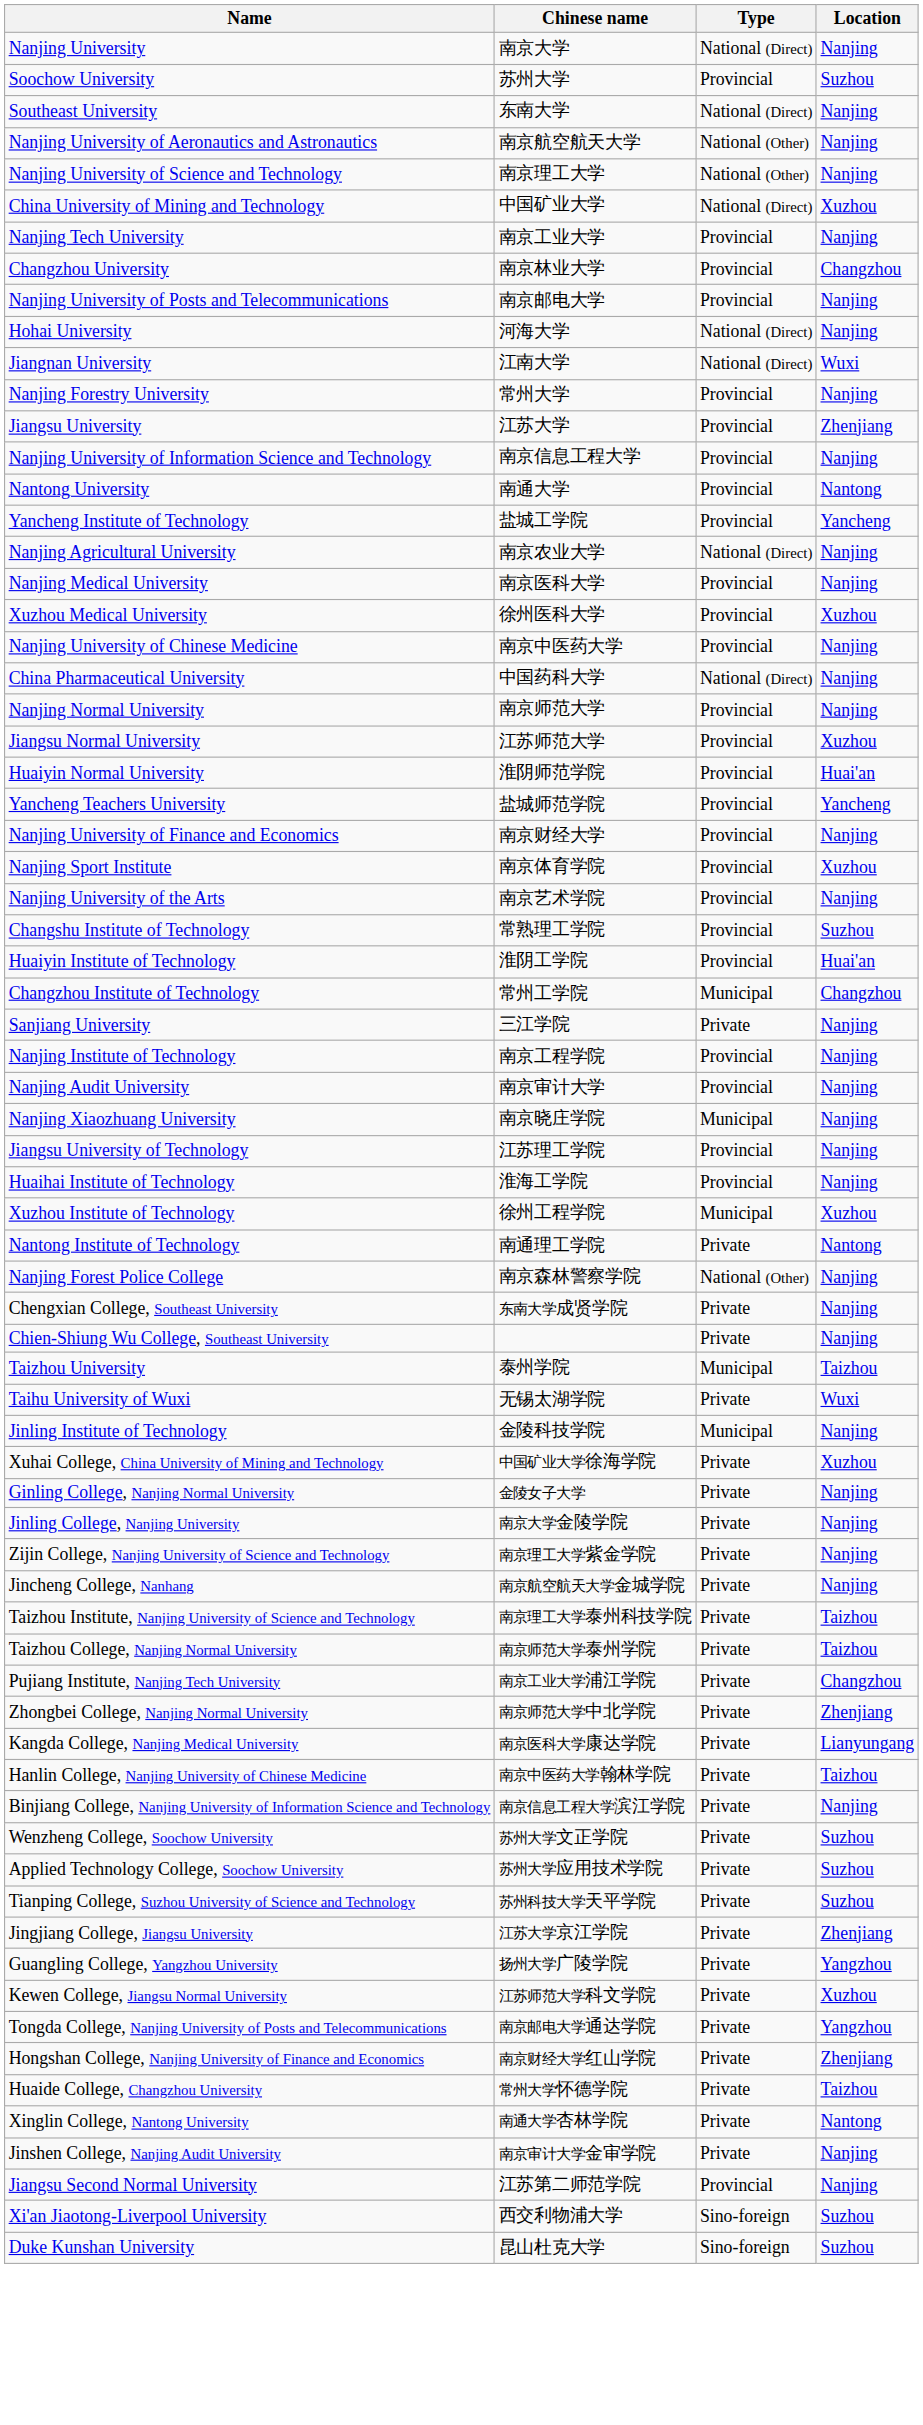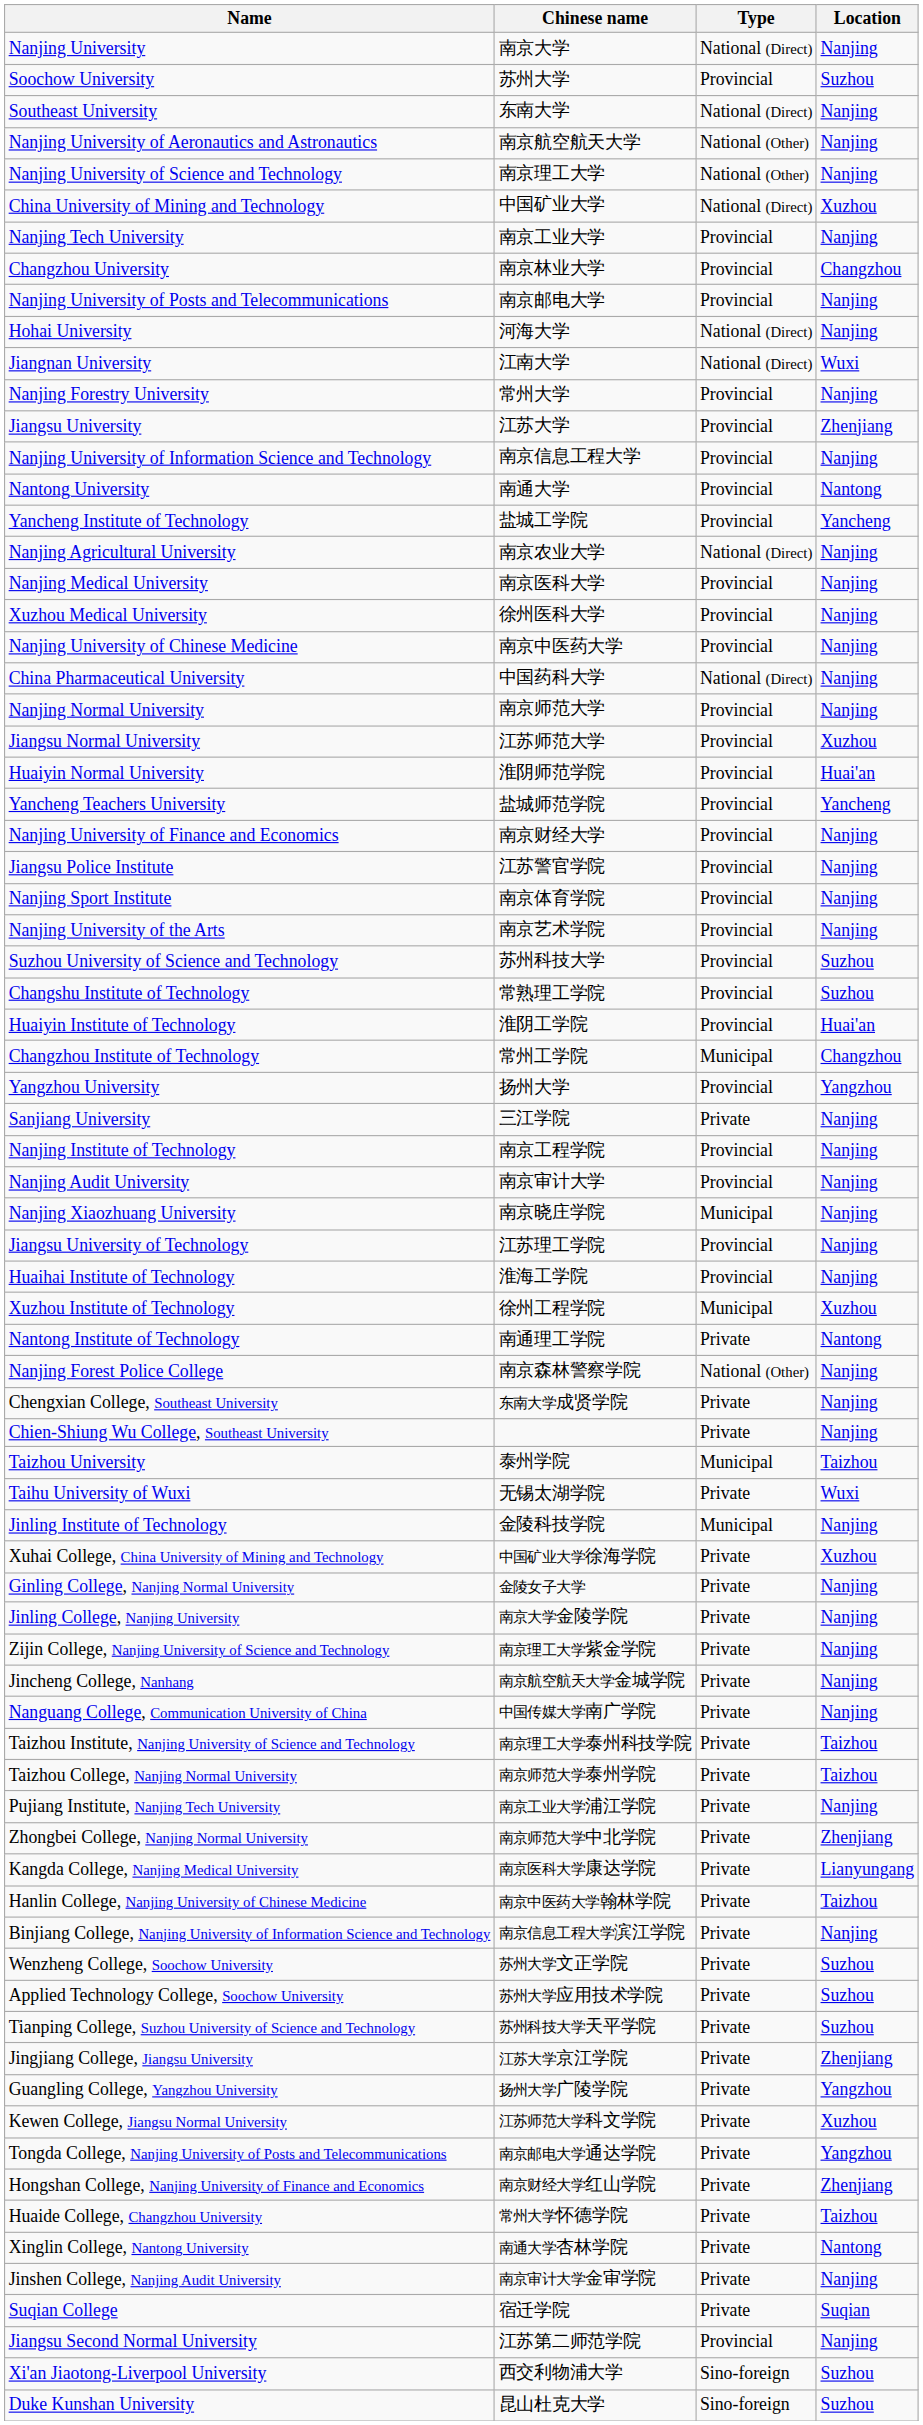Xuzhou Medical University | Location: Xuzhou -> Nanjing
+ row: Jiangsu Police Institute | 江苏警官学院 | Provincial | Nanjing
Nanjing Sport Institute | Location: Xuzhou -> Nanjing
+ row: Suzhou University of Science and Technology | 苏州科技大学 | Provincial | Suzhou
+ row: Yangzhou University | 扬州大学 | Provincial | Yangzhou
+ row: Nanguang College, Communication University of China | 中国传媒大学南广学院 | Private | Nanjing
Pujiang Institute, Nanjing Tech University | Location: Changzhou -> Nanjing
+ row: Suqian College | 宿迁学院 | Private | Suqian
